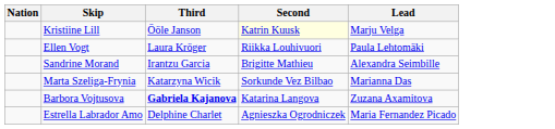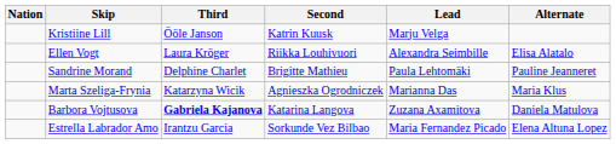+ column: Alternate | Elisa Alatalo | Pauline Jeanneret | Maria Klus | Daniela Matulova | Elena Altuna Lopez
Kristiine Lill | Second: lightyellow background -> no background
Ellen Vogt | Lead: Paula Lehtomäki -> Alexandra Seimbille
Sandrine Morand | Third: Irantzu Garcia -> Delphine Charlet
Sandrine Morand | Lead: Alexandra Seimbille -> Paula Lehtomäki
Marta Szeliga-Frynia | Second: Sorkunde Vez Bilbao -> Agnieszka Ogrodniczek
Estrella Labrador Amo | Third: Delphine Charlet -> Irantzu Garcia
Estrella Labrador Amo | Second: Agnieszka Ogrodniczek -> Sorkunde Vez Bilbao
